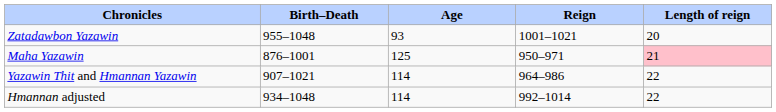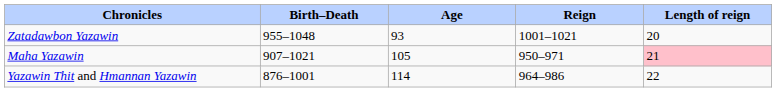Maha Yazawin | Birth–Death: 876–1001 -> 907–1021
Maha Yazawin | Age: 125 -> 105
Yazawin Thit and Hmannan Yazawin | Birth–Death: 907–1021 -> 876–1001
- row: Hmannan adjusted | 934–1048 | 114 | 992–1014 | 22
